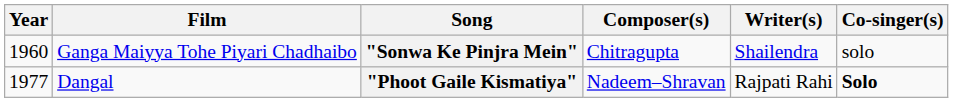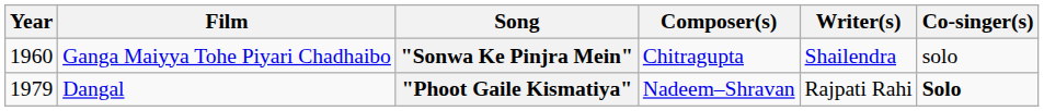"Phoot Gaile Kismatiya" | Year: 1977 -> 1979
